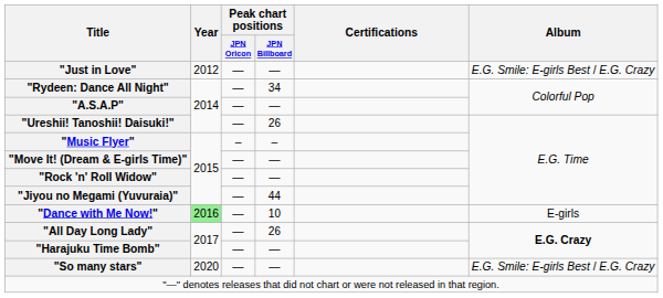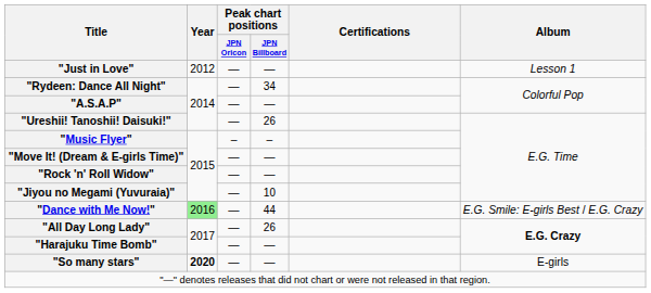"Just in Love" | Album: E.G. Smile: E-girls Best / E.G. Crazy -> Lesson 1
"Jiyou no Megami (Yuvuraia)" | Peak chart positions / JPN Billboard: 44 -> 10
"Dance with Me Now!" | Peak chart positions / JPN Billboard: 10 -> 44
"Dance with Me Now!" | Album: E-girls -> E.G. Smile: E-girls Best / E.G. Crazy
"So many stars" | Year: normal -> bold
"So many stars" | Album: E.G. Smile: E-girls Best / E.G. Crazy -> E-girls
